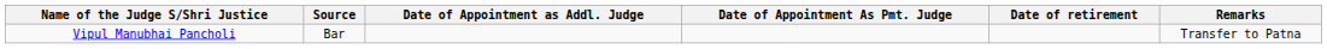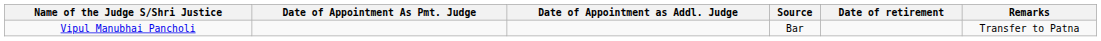columns swapped: Source <-> Date of Appointment As Pmt. Judge
